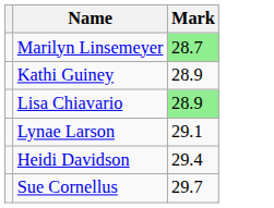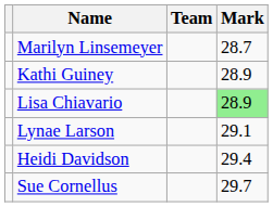+ column: Team
Marilyn Linsemeyer | Mark: lightgreen background -> no background
